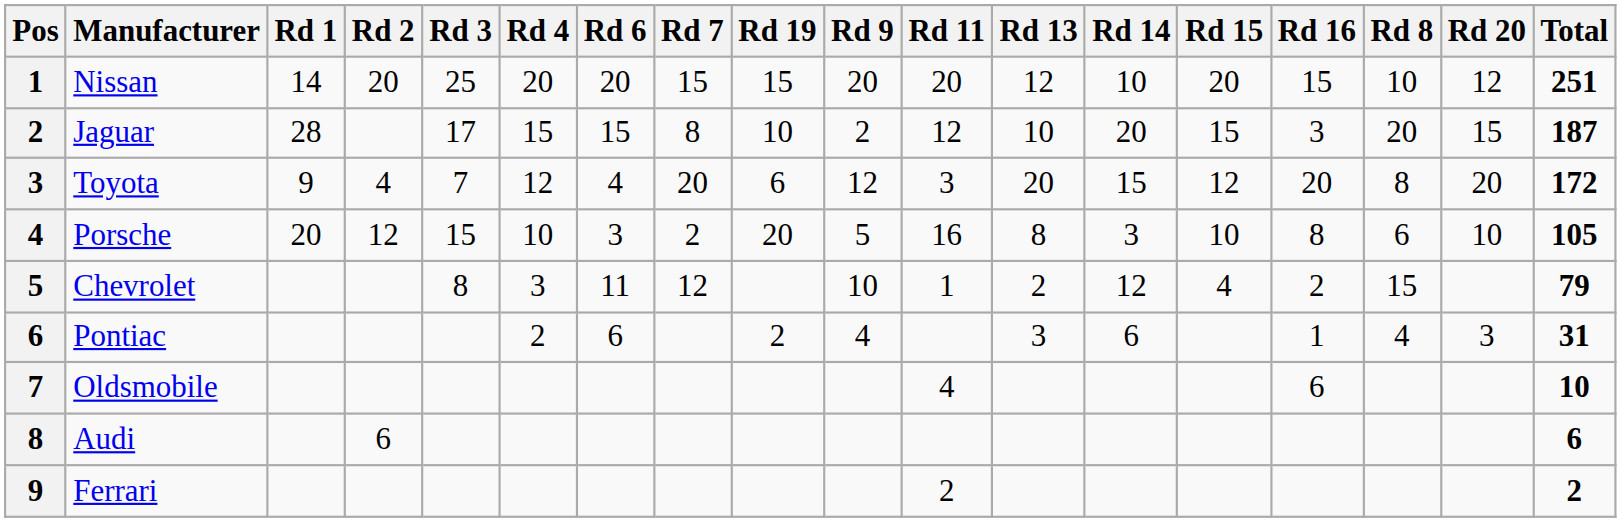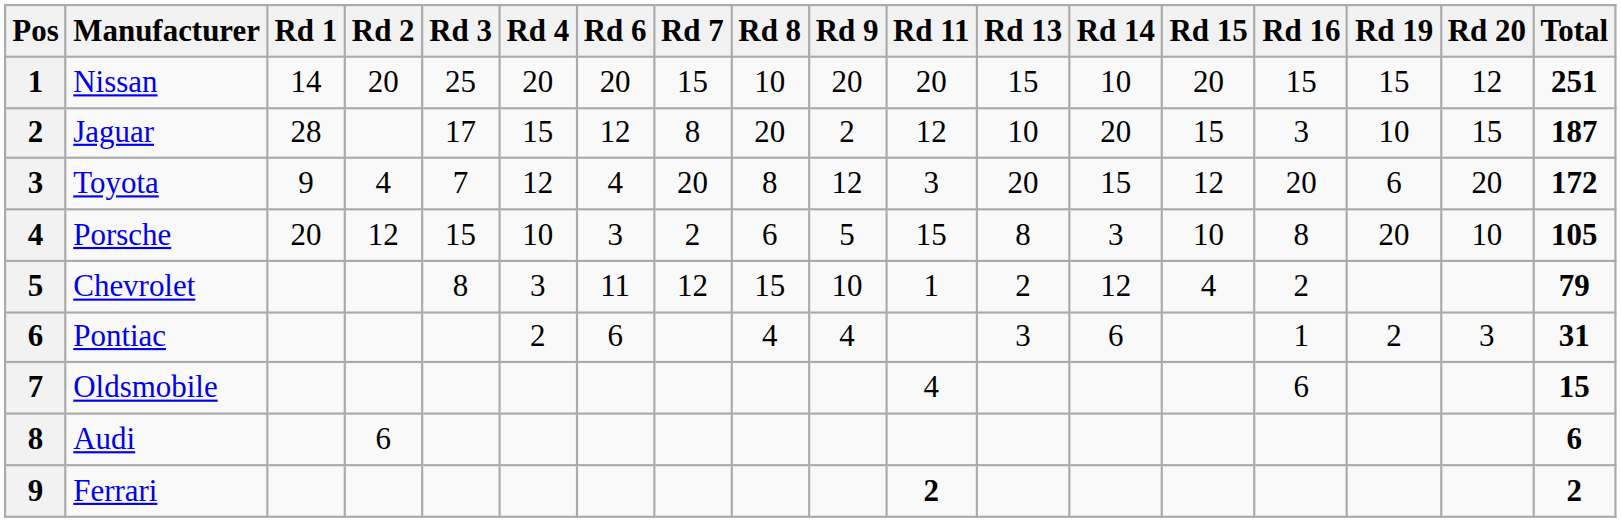columns swapped: Rd 8 <-> Rd 19
Nissan | Rd 13: 12 -> 15
Jaguar | Rd 6: 15 -> 12
Porsche | Rd 11: 16 -> 15
Oldsmobile | Total: 10 -> 15
Ferrari | Rd 11: normal -> bold
